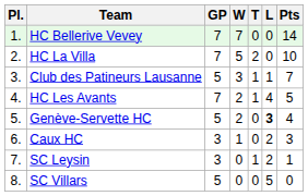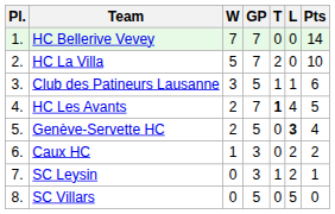columns swapped: GP <-> W
Club des Patineurs Lausanne | Pts: 7 -> 6
HC Les Avants | T: normal -> bold
Caux HC | Pts: 3 -> 2
